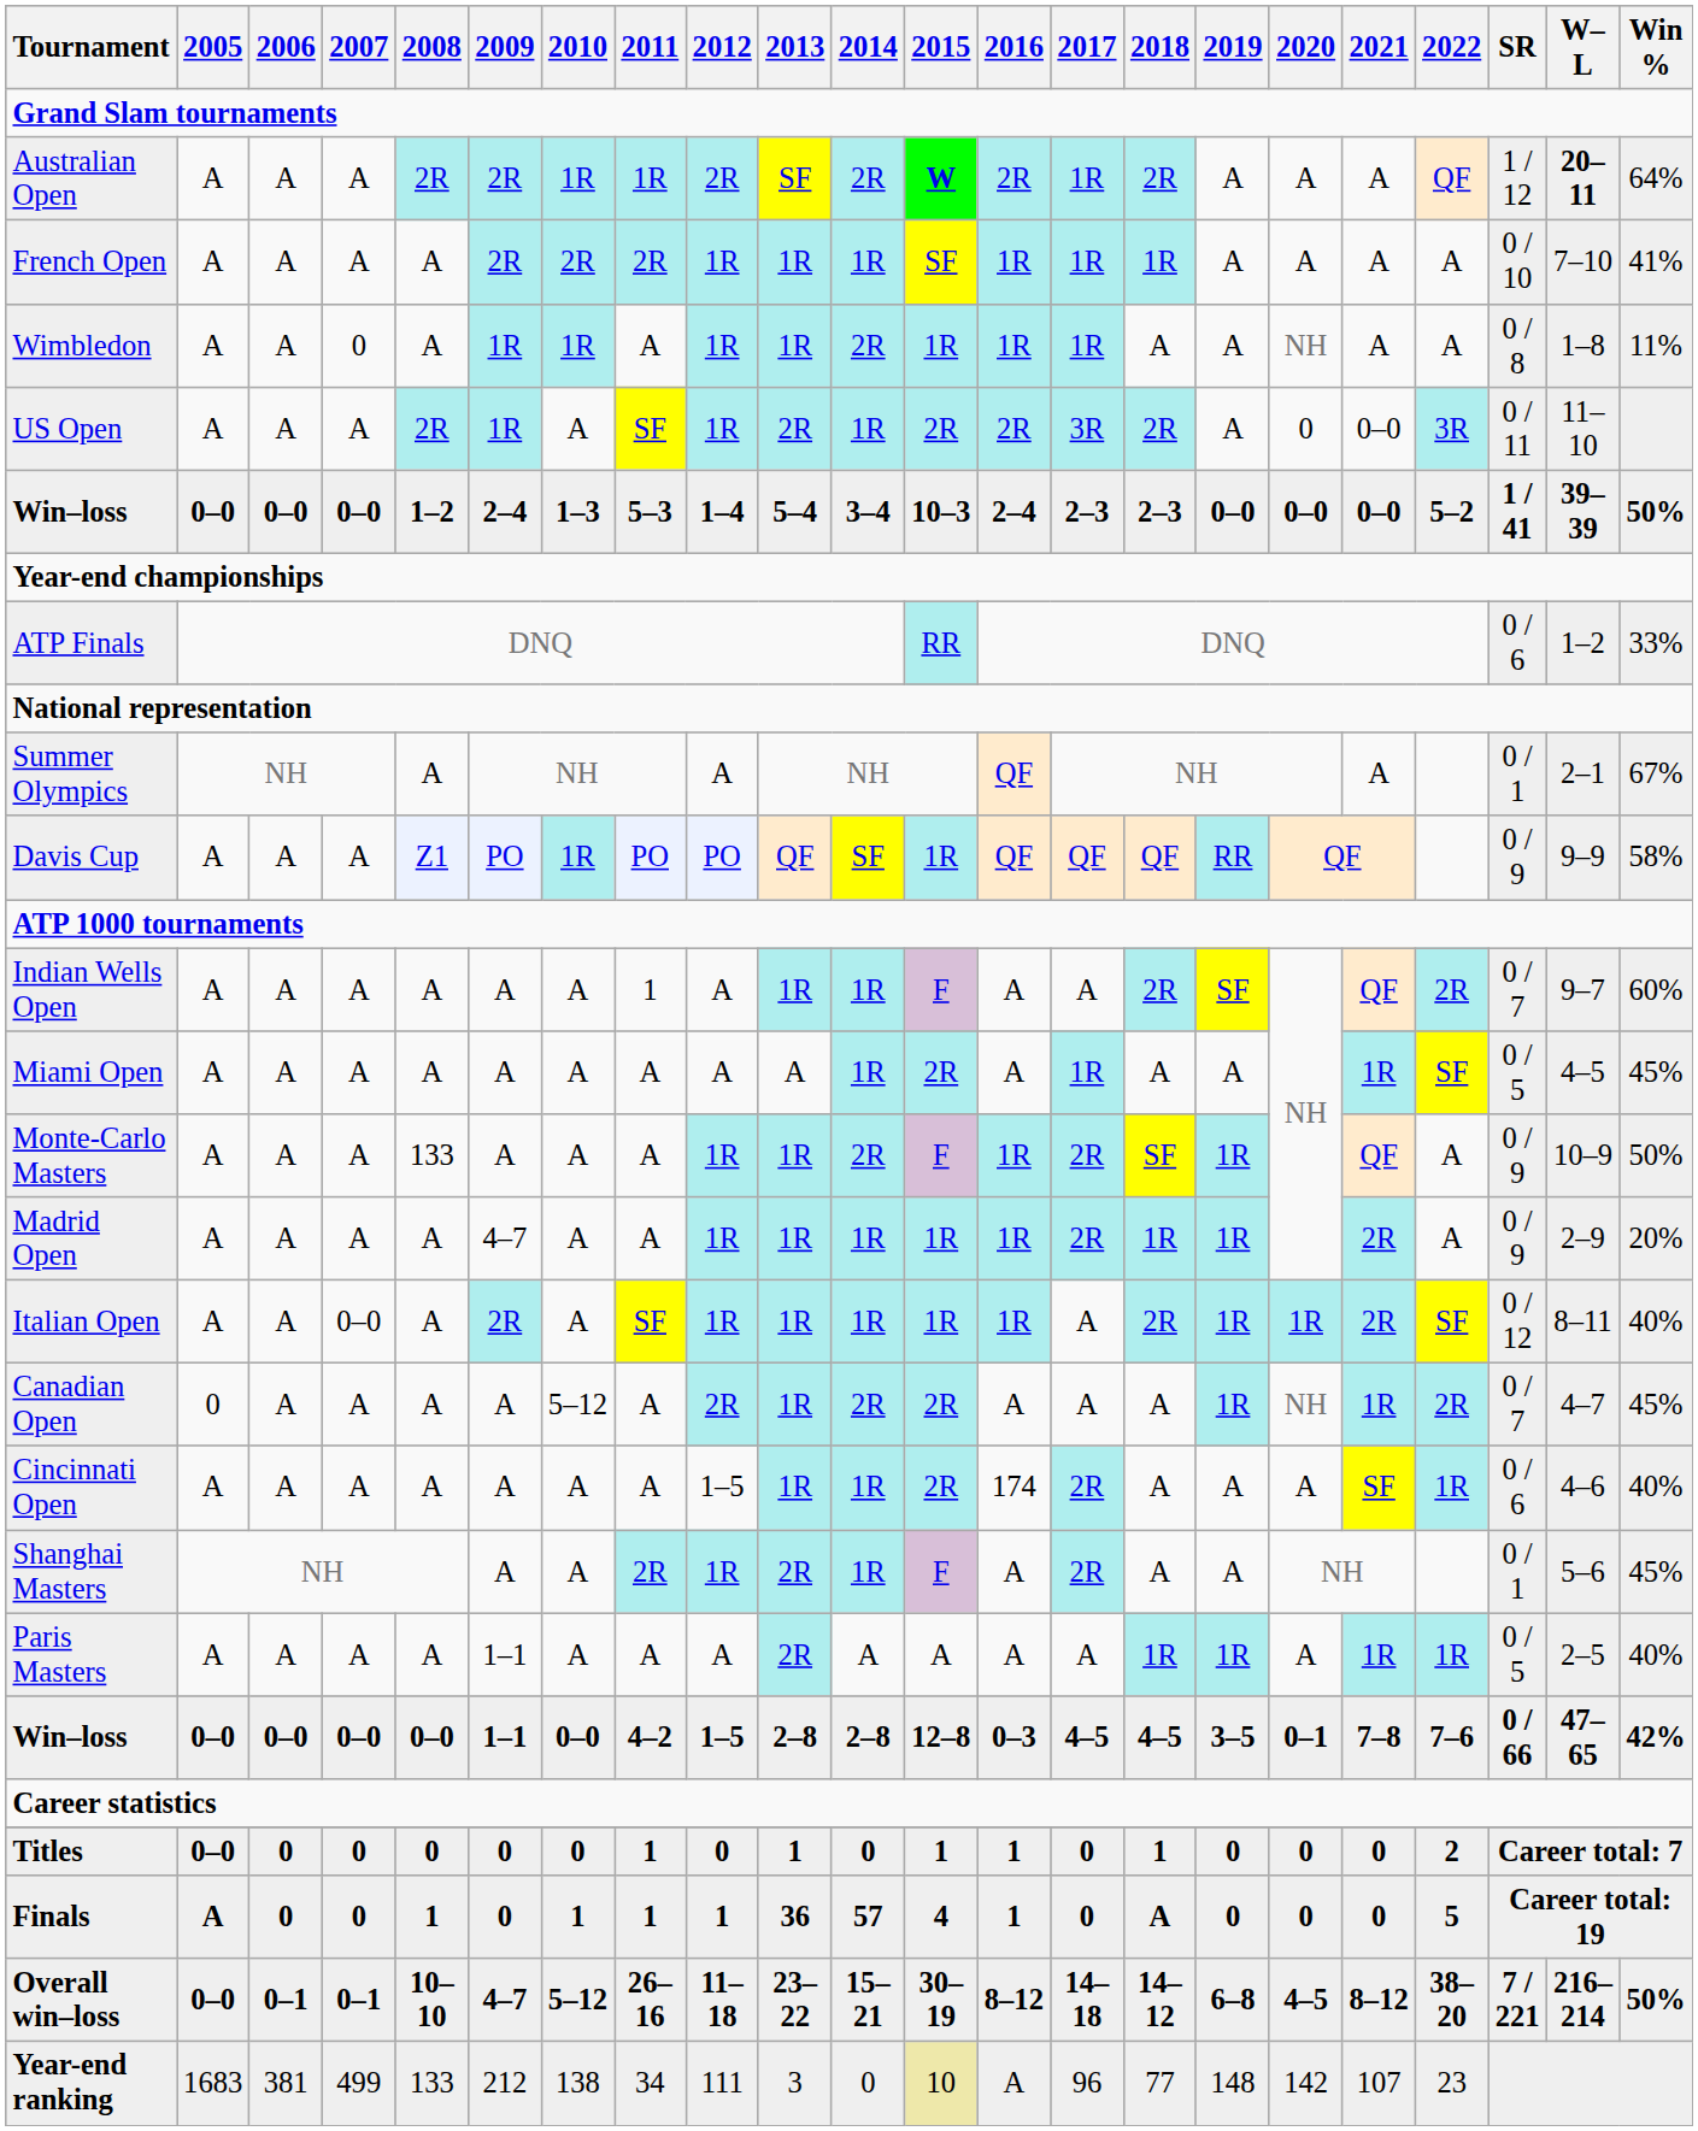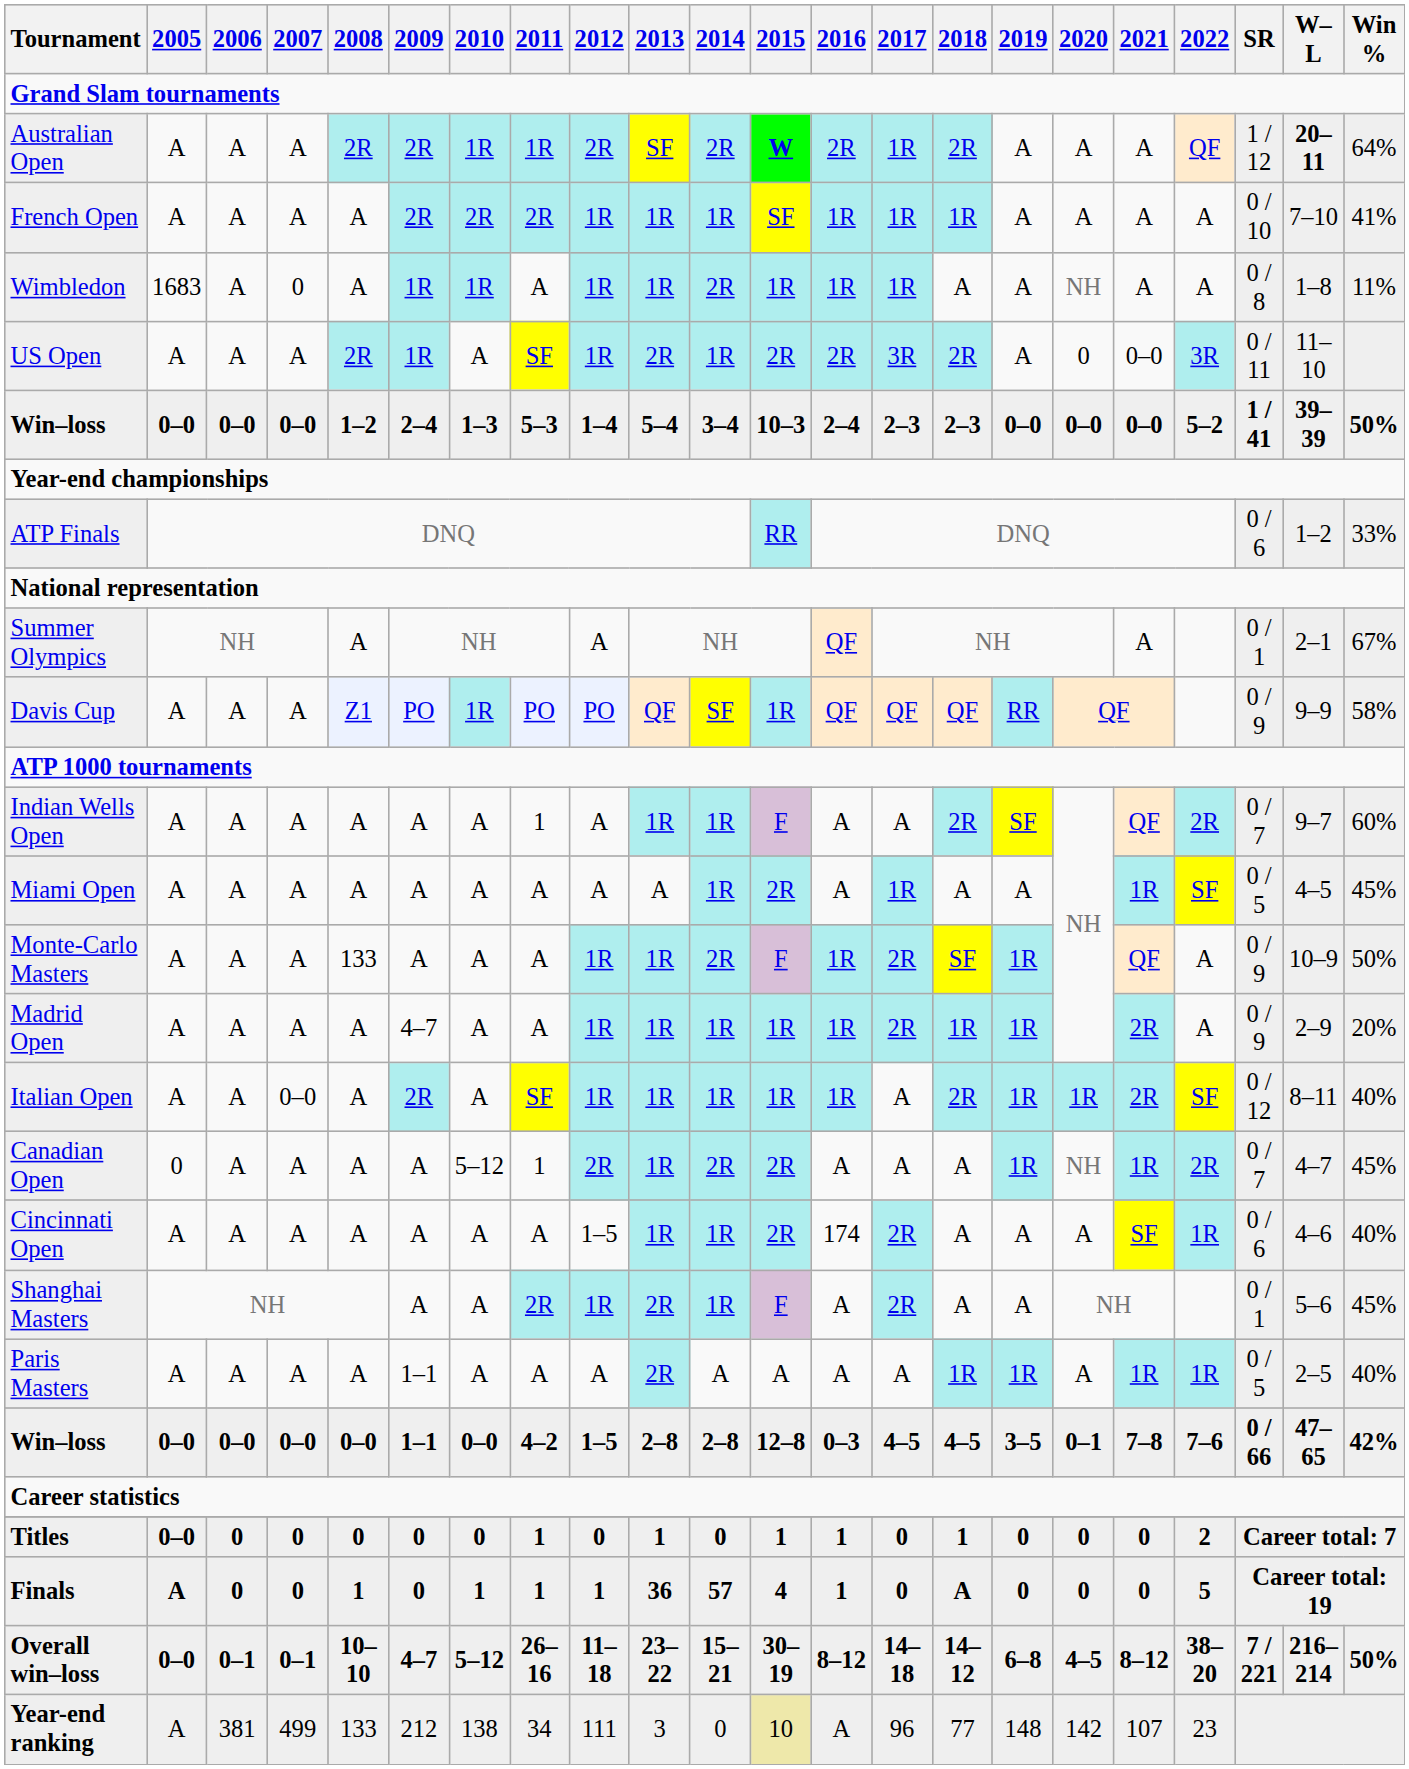Wimbledon | 2005: A -> 1683
Canadian Open | 2011: A -> 1
Year-end ranking | 2005: 1683 -> A
